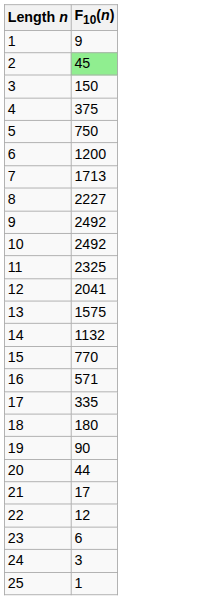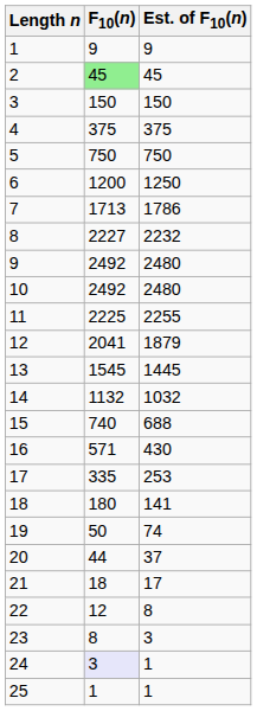+ column: Est. of F10(n) | 9 | 45 | 150 | 375 | 750 | 1250 | 1786 | 2232 | 2480 | 2480 | 2255 | 1879 | 1445 | 1032 | 688 | 430 | 253 | 141 | 74 | 37 | 17 | 8 | 3 | 1 | 1
11 | F10(n): 2325 -> 2225
13 | F10(n): 1575 -> 1545
15 | F10(n): 770 -> 740
19 | F10(n): 90 -> 50
21 | F10(n): 17 -> 18
23 | F10(n): 6 -> 8
24 | F10(n): no background -> lavender background
